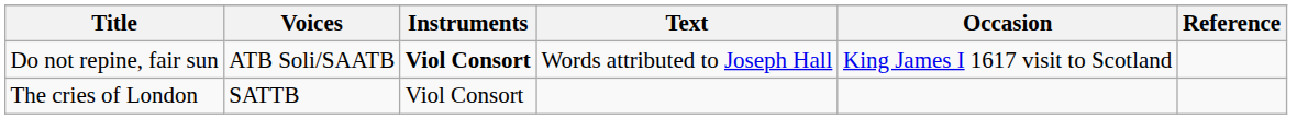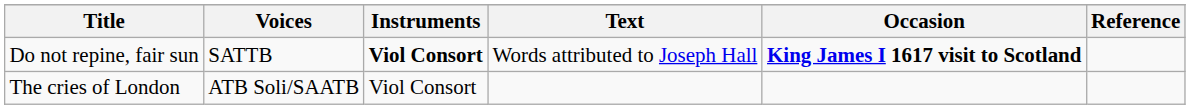Do not repine, fair sun | Voices: ATB Soli/SAATB -> SATTB
Do not repine, fair sun | Occasion: normal -> bold
The cries of London | Voices: SATTB -> ATB Soli/SAATB
